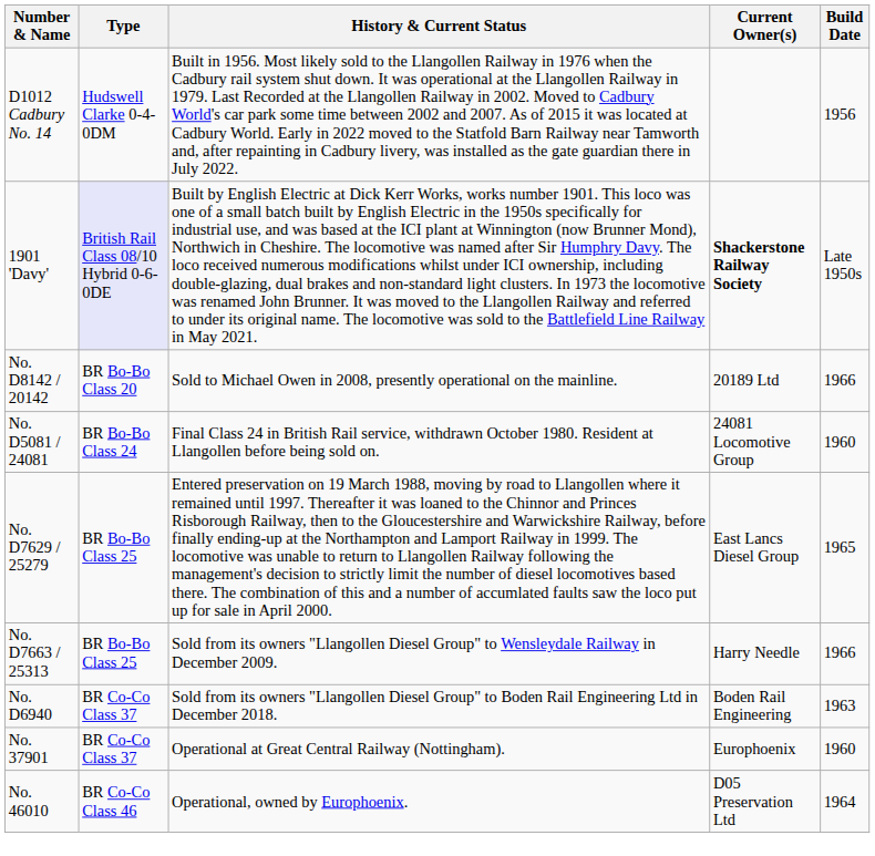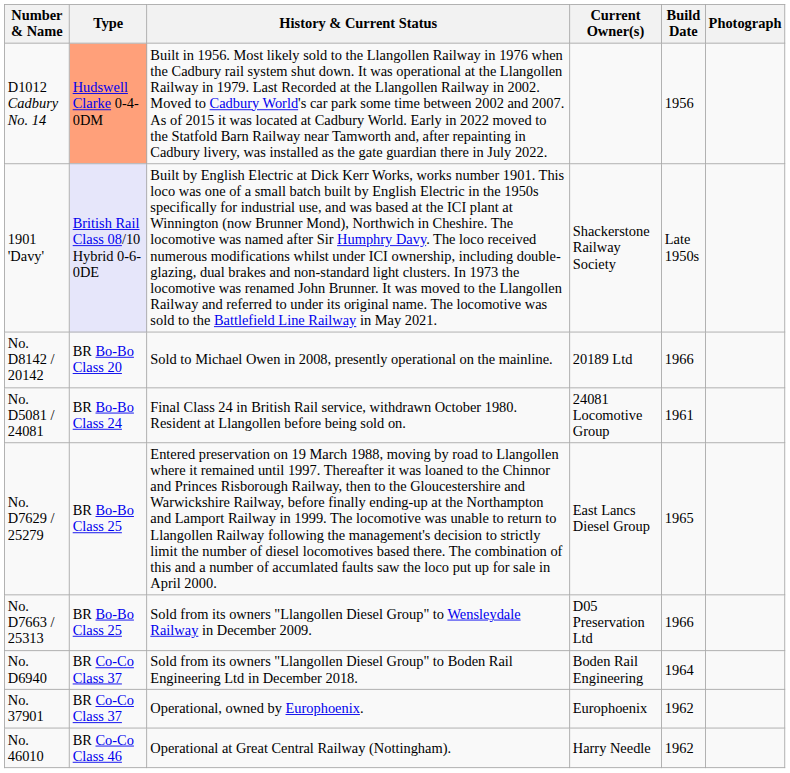+ column: Photograph
D1012 Cadbury No. 14 | Type: no background -> lightsalmon background
1901 'Davy' | Current Owner(s): bold -> normal
No. D5081 / 24081 | Build Date: 1960 -> 1961
No. D7663 / 25313 | Current Owner(s): Harry Needle -> D05 Preservation Ltd
No. D6940 | Build Date: 1963 -> 1964
No. 37901 | History & Current Status: Operational at Great Central Railway (Nottingham). -> Operational, owned by Europhoenix.
No. 37901 | Build Date: 1960 -> 1962
No. 46010 | History & Current Status: Operational, owned by Europhoenix. -> Operational at Great Central Railway (Nottingham).
No. 46010 | Current Owner(s): D05 Preservation Ltd -> Harry Needle
No. 46010 | Build Date: 1964 -> 1962
